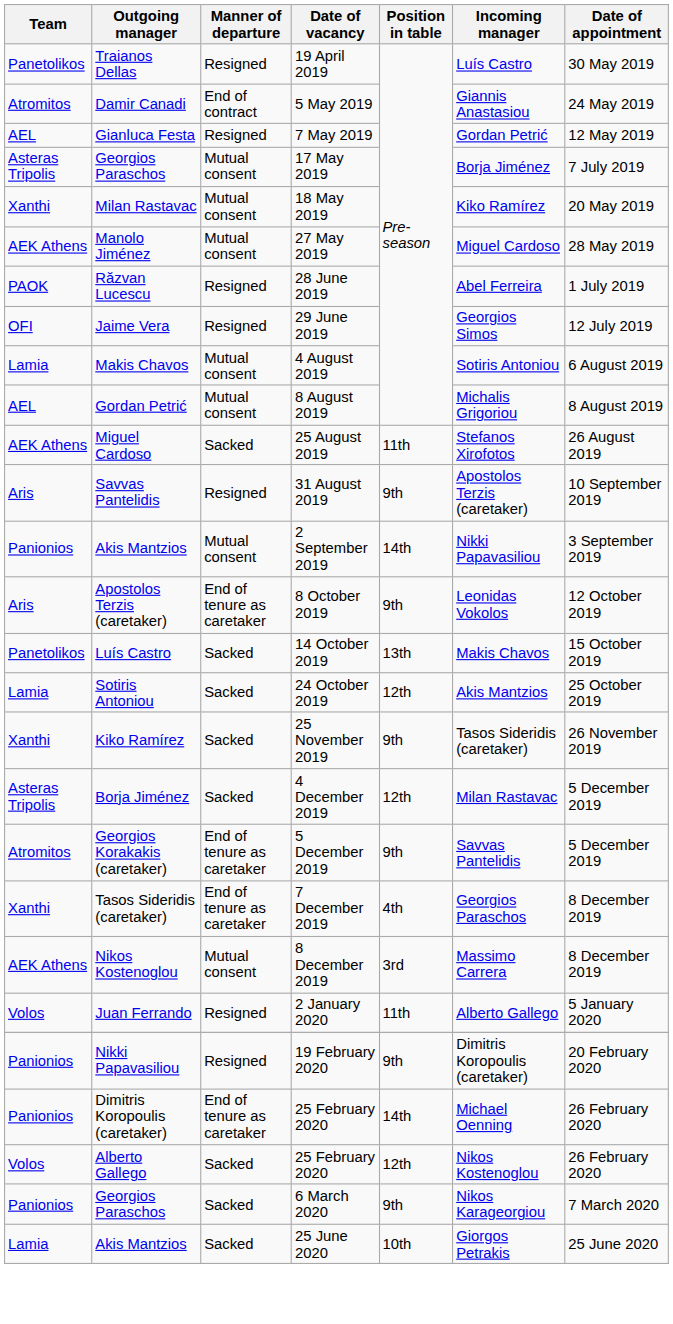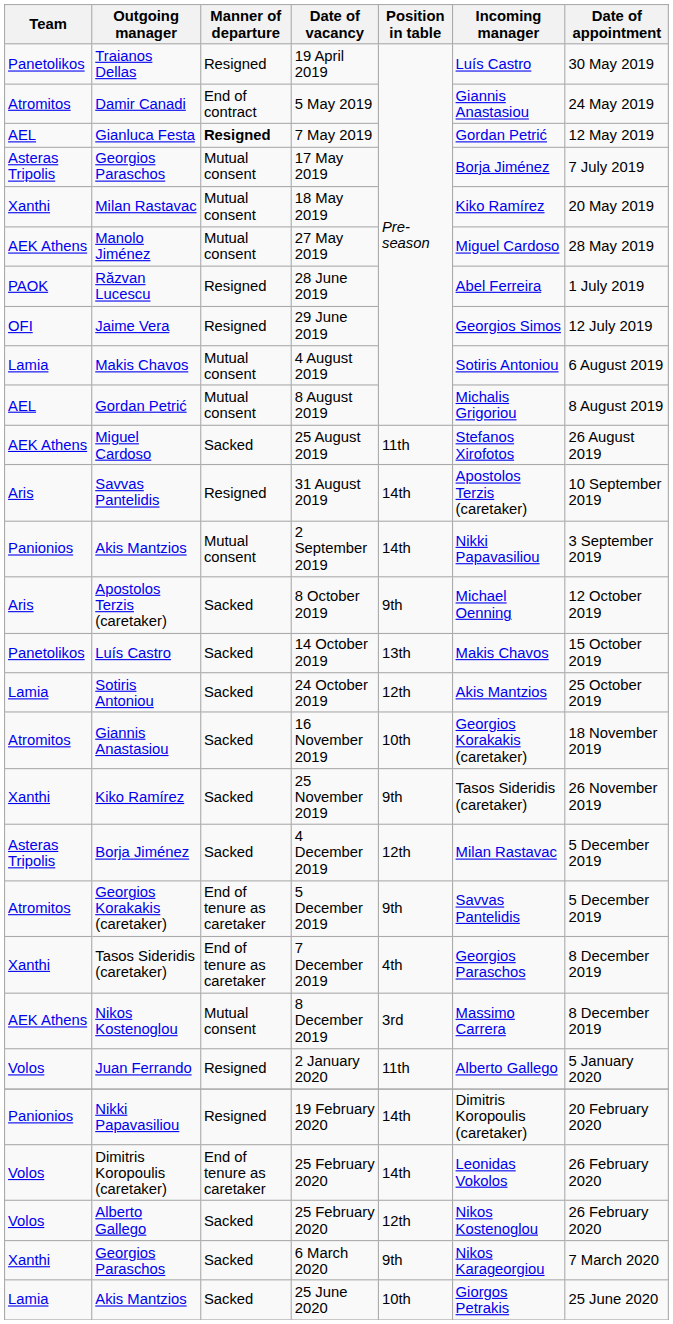7 May 2019 | Manner of departure: normal -> bold
31 August 2019 | Position in table: 9th -> 14th
8 October 2019 | Manner of departure: End of tenure as caretaker -> Sacked
8 October 2019 | Incoming manager: Leonidas Vokolos -> Michael Oenning
+ row: Atromitos | Giannis Anastasiou | Sacked | 16 November 2019 | 10th | Georgios Korakakis (caretaker) | 18 November 2019
19 February 2020 | Position in table: 9th -> 14th
Dimitris Koropoulis (caretaker) / 25 February 2020 | Team: Panionios -> Volos
Dimitris Koropoulis (caretaker) / 25 February 2020 | Incoming manager: Michael Oenning -> Leonidas Vokolos
6 March 2020 | Team: Panionios -> Xanthi
